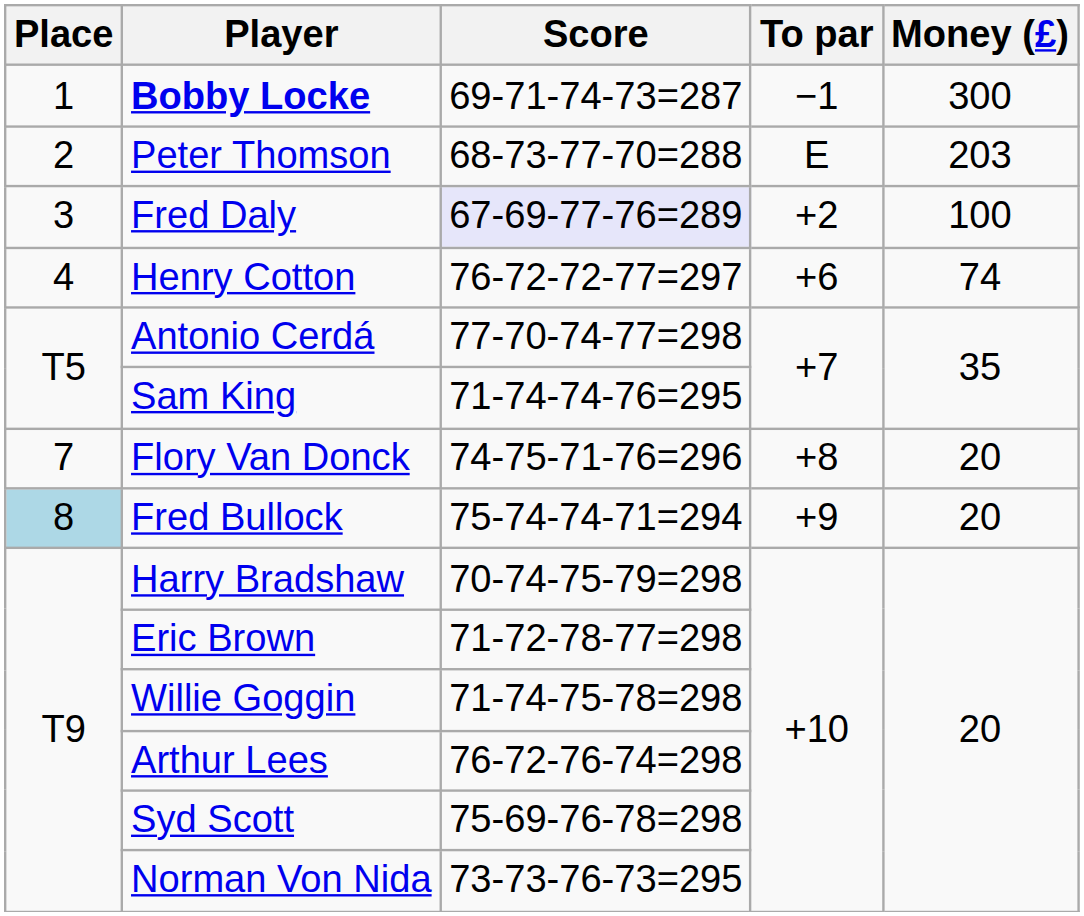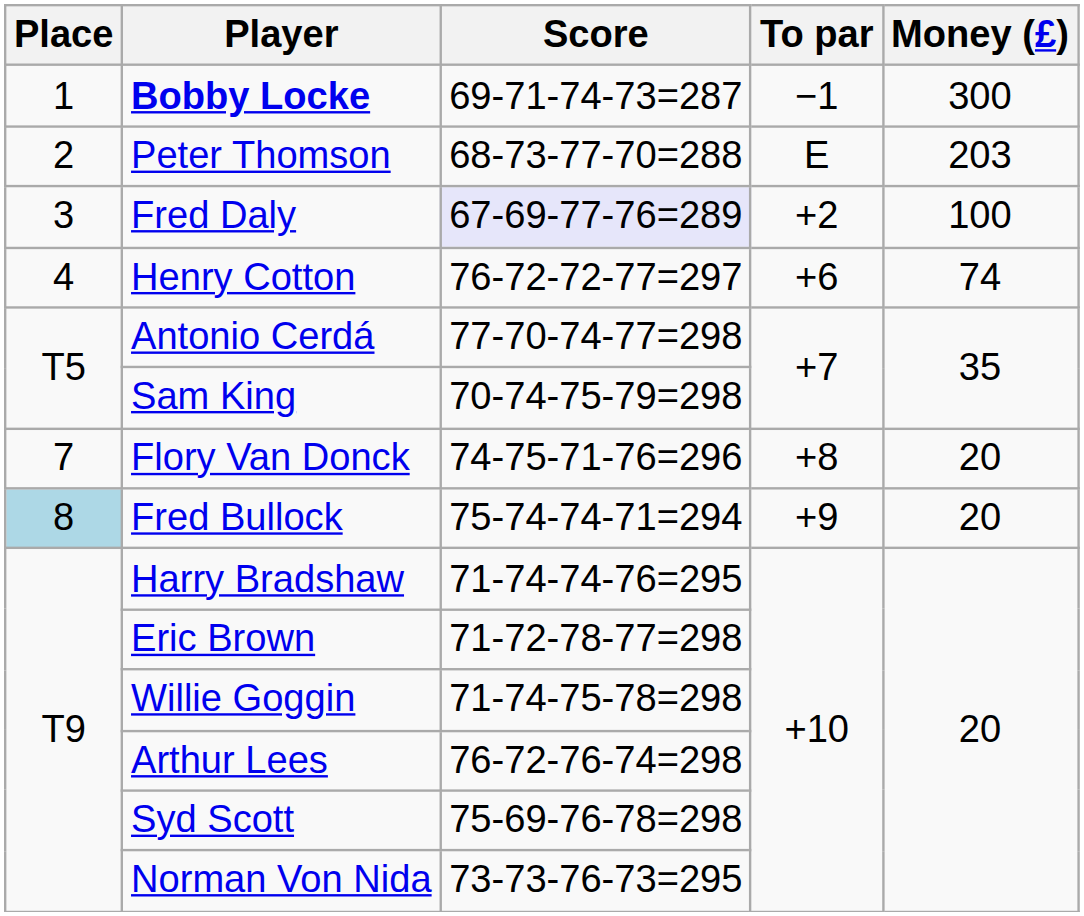Sam King | Score: 71-74-74-76=295 -> 70-74-75-79=298
Harry Bradshaw | Score: 70-74-75-79=298 -> 71-74-74-76=295
